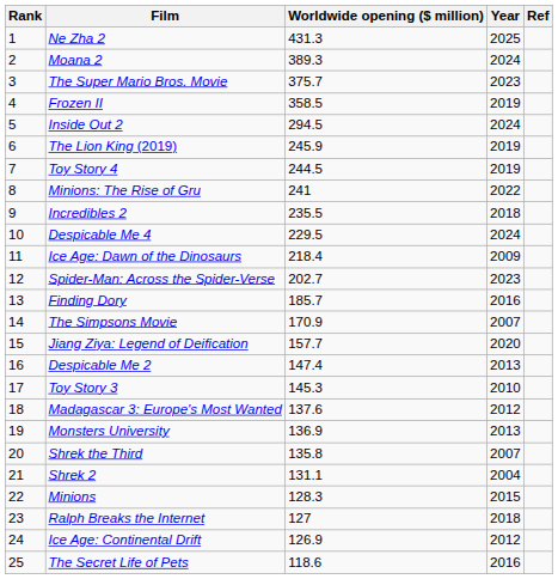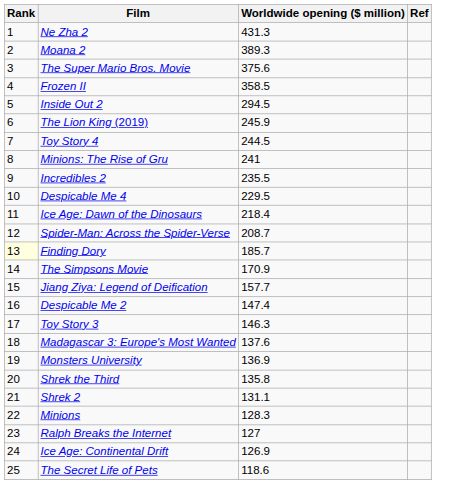- column: Year | 2025 | 2024 | 2023 | 2019 | 2024 | 2019 | 2019 | 2022 | 2018 | 2024 | 2009 | 2023 | 2016 | 2007 | 2020 | 2013 | 2010 | 2012 | 2013 | 2007 | 2004 | 2015 | 2018 | 2012 | 2016
The Super Mario Bros. Movie | Worldwide opening ($ million): 375.7 -> 375.6
Spider-Man: Across the Spider-Verse | Worldwide opening ($ million): 202.7 -> 208.7
Finding Dory | Rank: no background -> lightyellow background
Toy Story 3 | Worldwide opening ($ million): 145.3 -> 146.3
